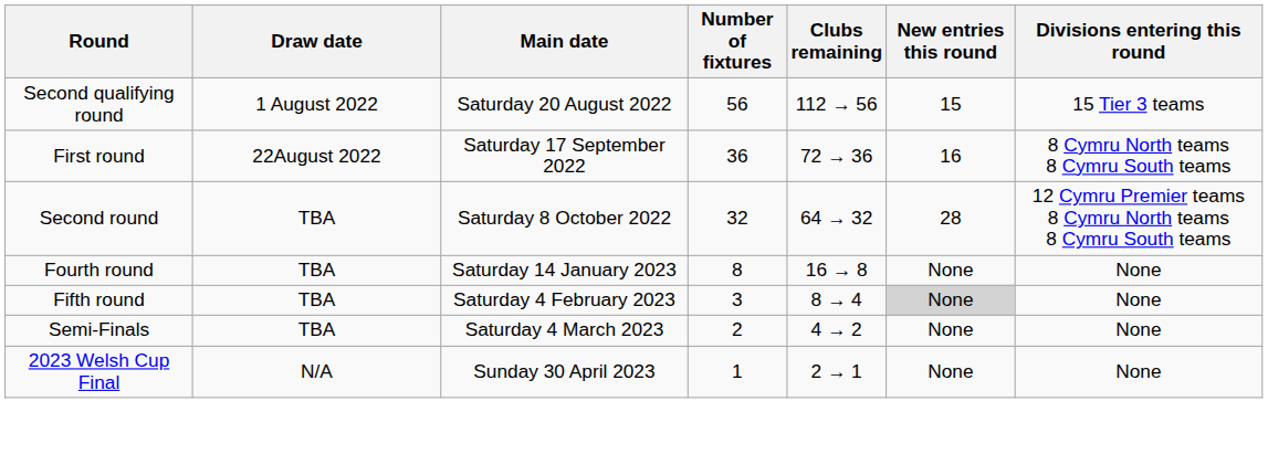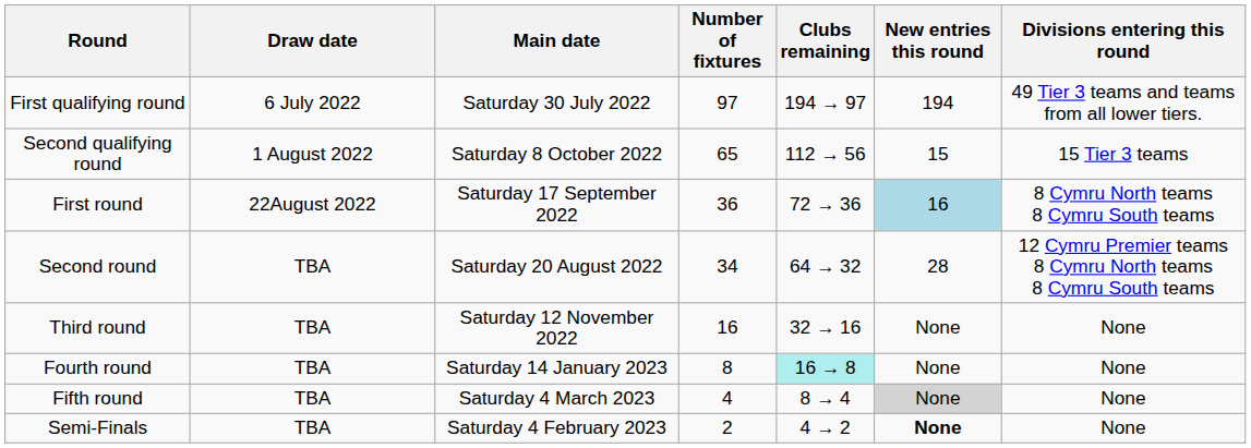+ row: First qualifying round | 6 July 2022 | Saturday 30 July 2022 | 97 | 194 → 97 | 194 | 49 Tier 3 teams and teams from all lower tiers.
Second qualifying round | Main date: Saturday 20 August 2022 -> Saturday 8 October 2022
Second qualifying round | Number of fixtures: 56 -> 65
First round | New entries this round: no background -> lightblue background
Second round | Main date: Saturday 8 October 2022 -> Saturday 20 August 2022
Second round | Number of fixtures: 32 -> 34
+ row: Third round | TBA | Saturday 12 November 2022 | 16 | 32 → 16 | None | None
Fourth round | Clubs remaining: no background -> paleturquoise background
Fifth round | Main date: Saturday 4 February 2023 -> Saturday 4 March 2023
Fifth round | Number of fixtures: 3 -> 4
Semi-Finals | Main date: Saturday 4 March 2023 -> Saturday 4 February 2023
Semi-Finals | New entries this round: normal -> bold
- row: 2023 Welsh Cup Final | N/A | Sunday 30 April 2023 | 1 | 2 → 1 | None | None
